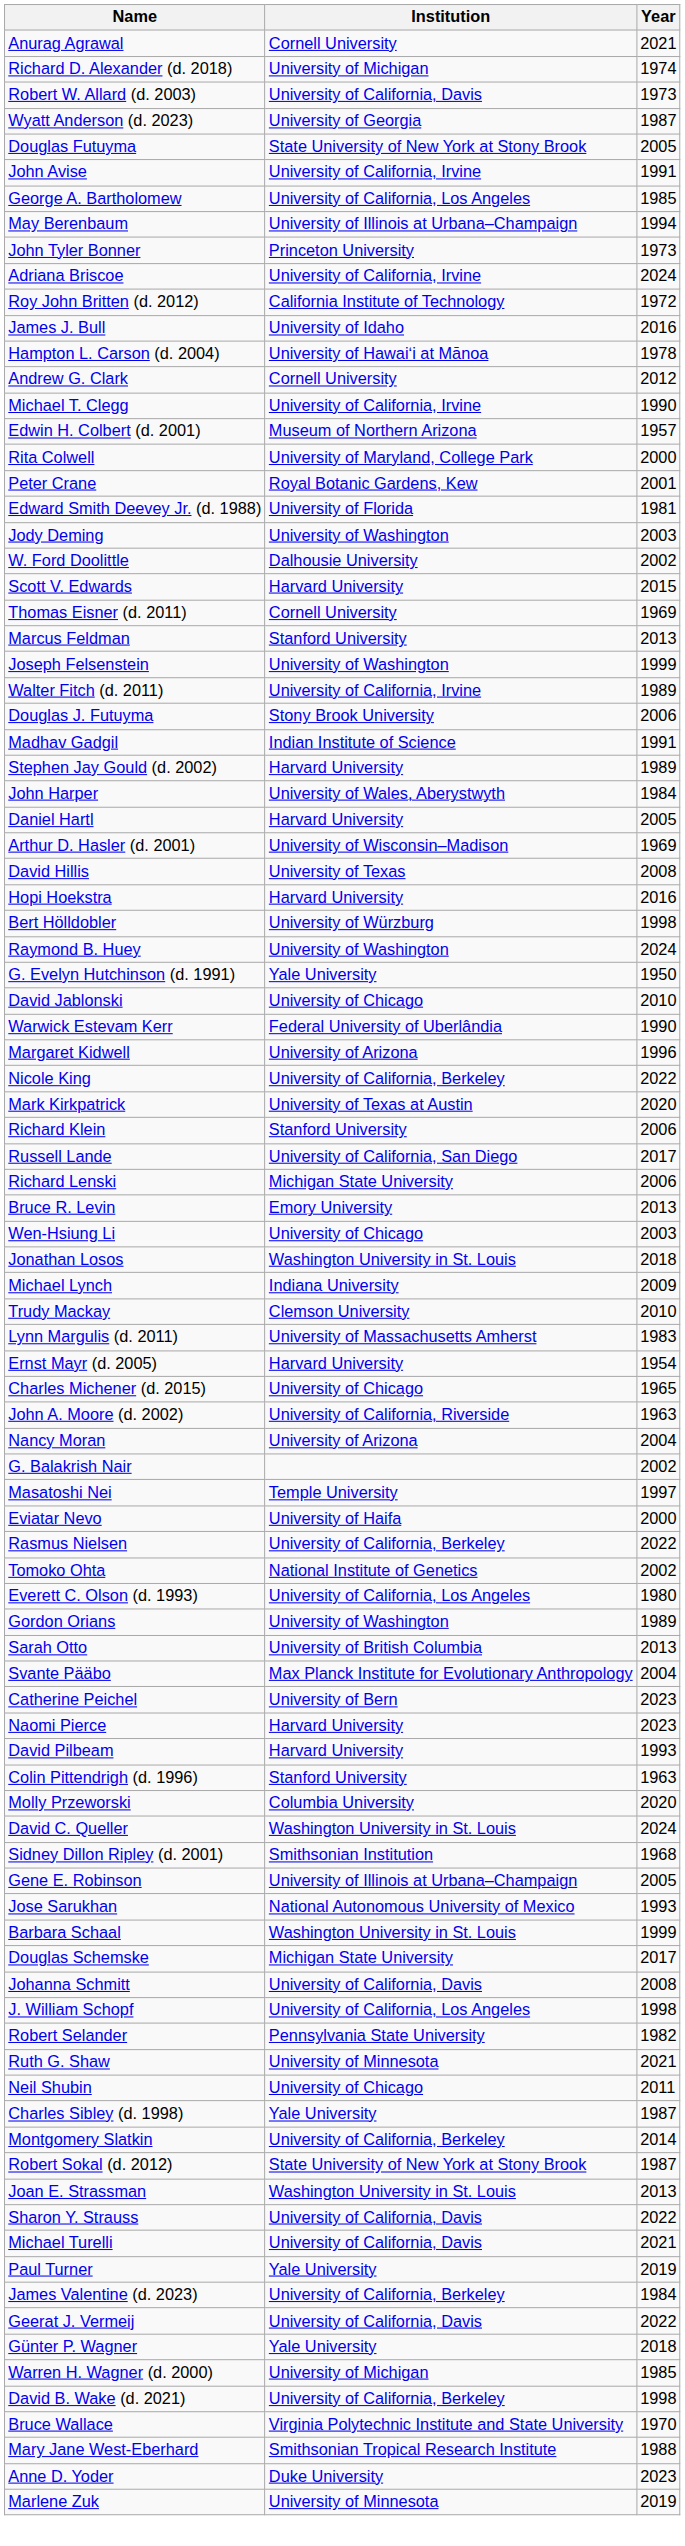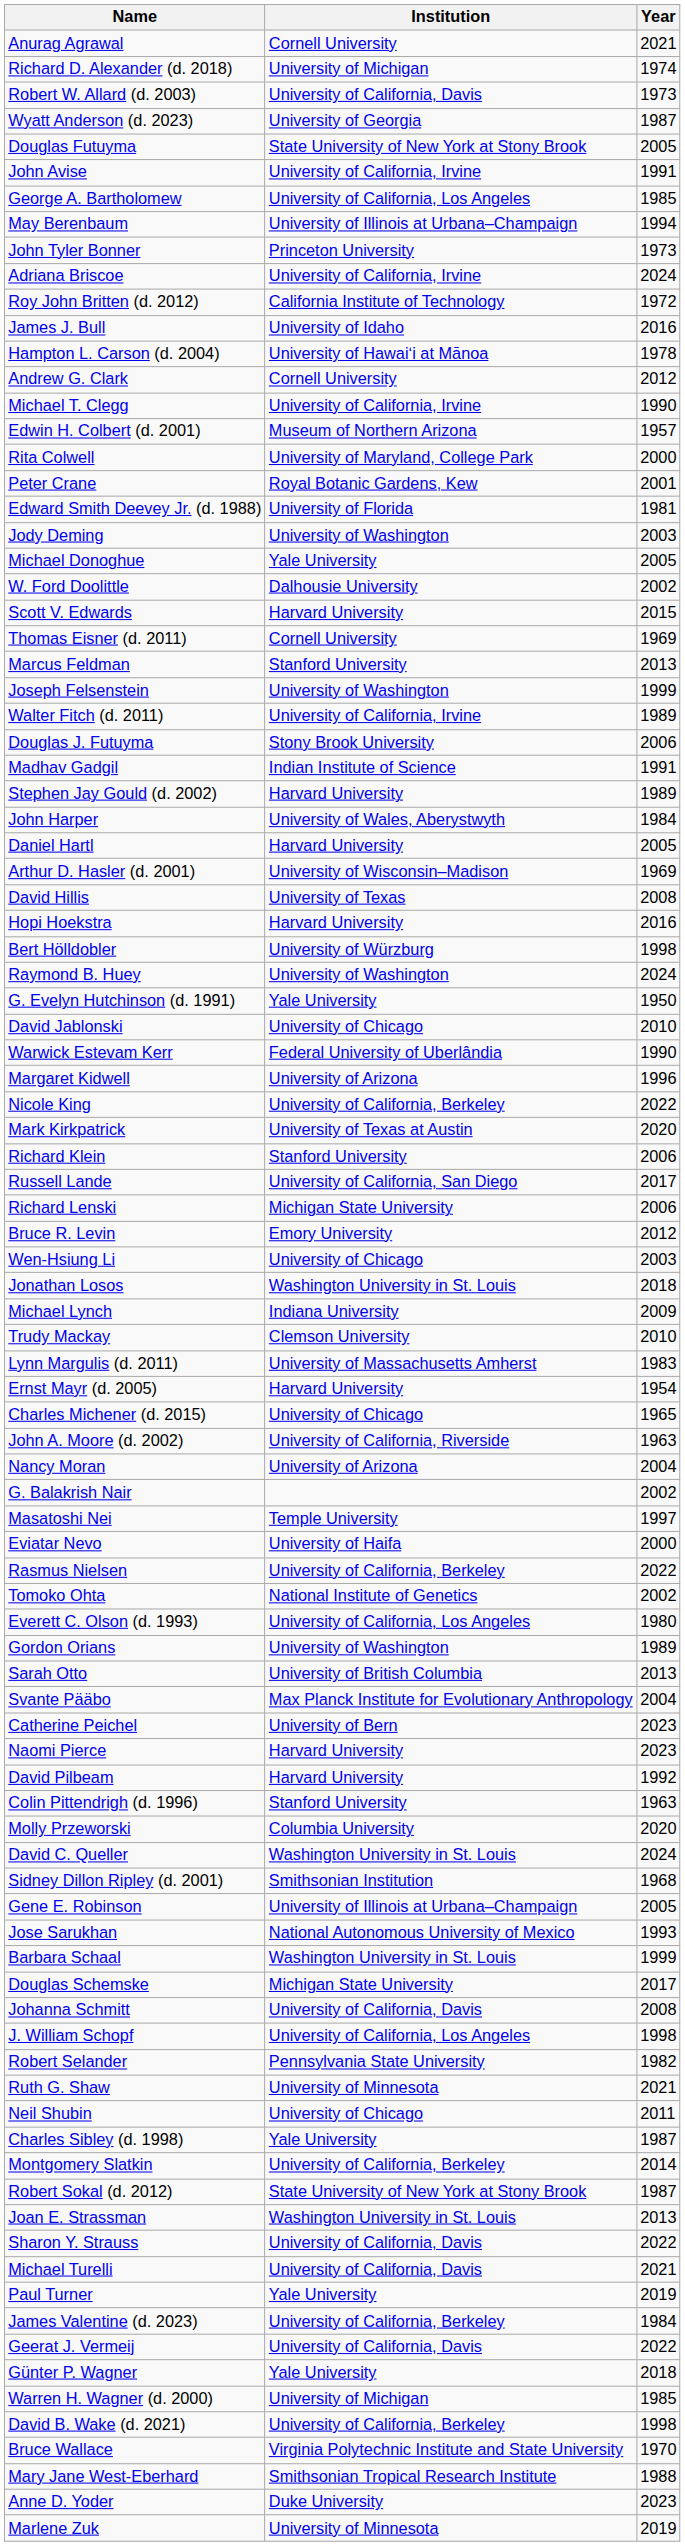+ row: Michael Donoghue | Yale University | 2005
Bruce R. Levin | Year: 2013 -> 2012
David Pilbeam | Year: 1993 -> 1992
